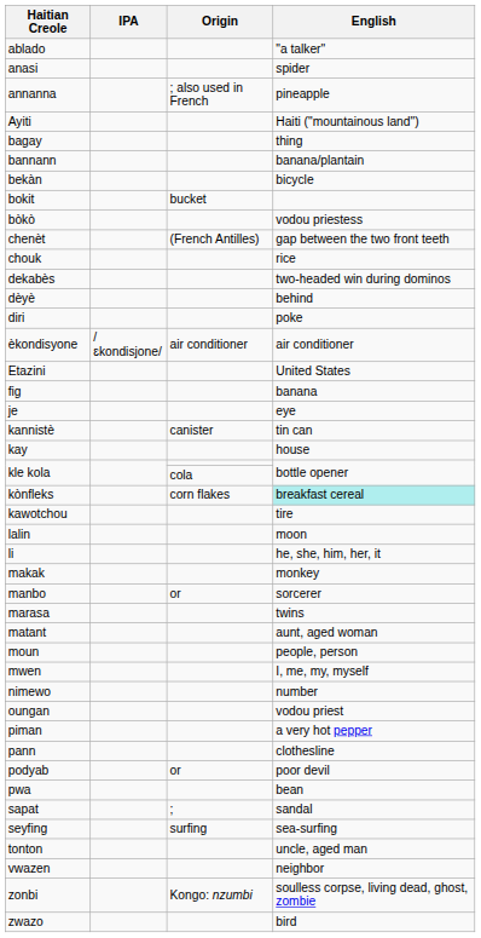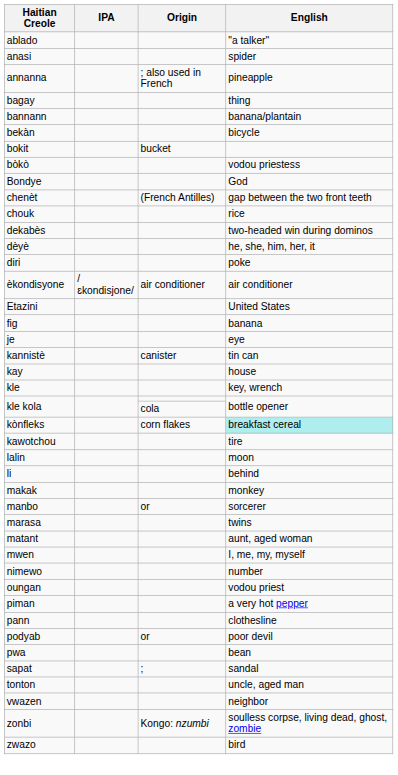- row: Ayiti | Haiti ("mountainous land")
+ row: Bondye | God
dèyè | English: behind -> he, she, him, her, it
+ row: kle | key, wrench
li | English: he, she, him, her, it -> behind
- row: moun | people, person
- row: seyfing | surfing | sea-surfing
